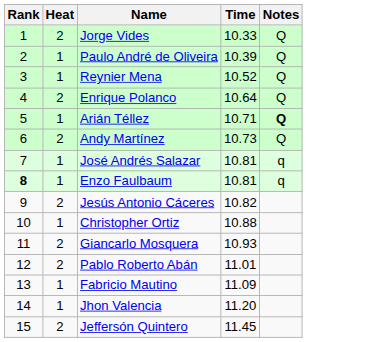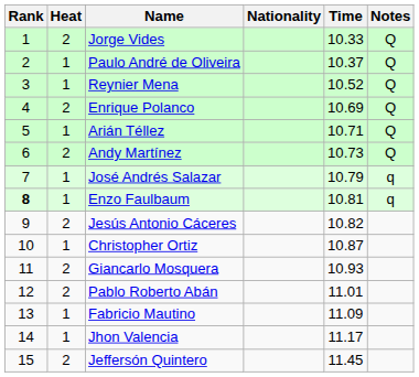+ column: Nationality
Paulo André de Oliveira | Time: 10.39 -> 10.37
Enrique Polanco | Time: 10.64 -> 10.69
Arián Téllez | Notes: bold -> normal
José Andrés Salazar | Time: 10.81 -> 10.79
Christopher Ortiz | Time: 10.88 -> 10.87
Jhon Valencia | Time: 11.20 -> 11.17
